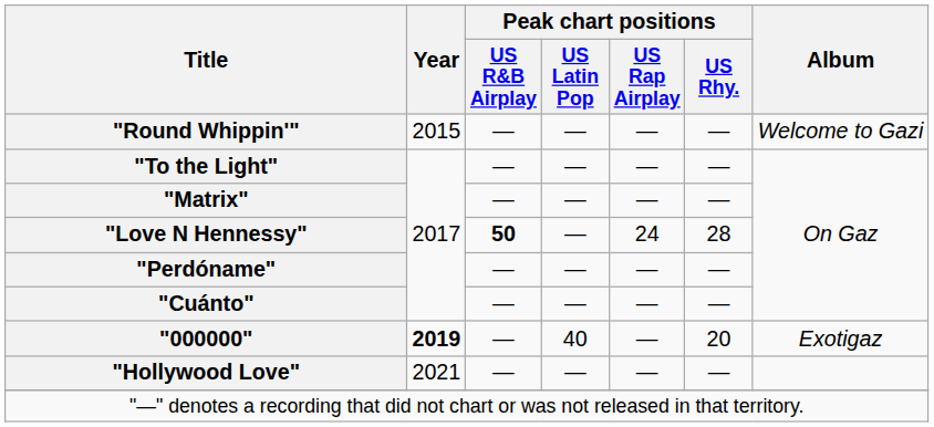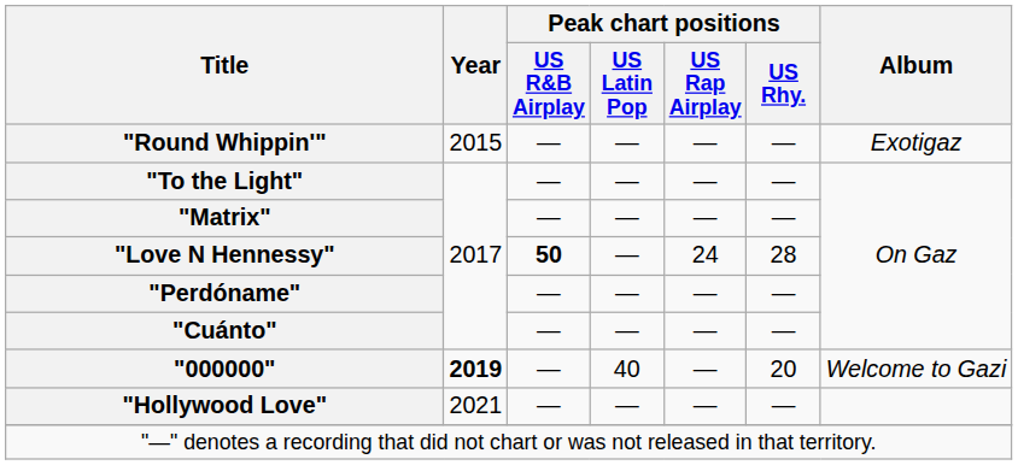"Round Whippin'" | Album: Welcome to Gazi -> Exotigaz
"000000" | Album: Exotigaz -> Welcome to Gazi
